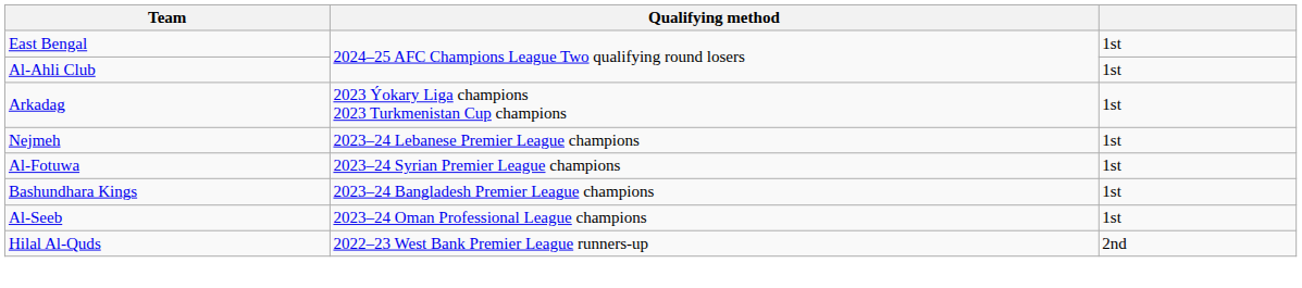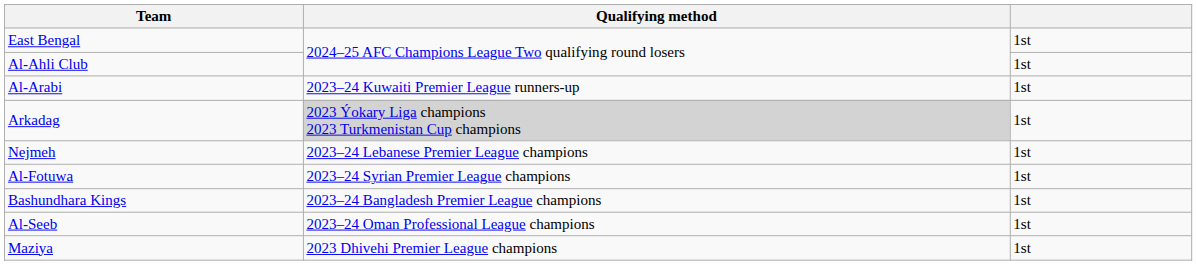+ row: Al-Arabi | 2023–24 Kuwaiti Premier League runners-up | 1st
Arkadag | Qualifying method: no background -> lightgrey background
+ row: Maziya | 2023 Dhivehi Premier League champions | 1st
- row: Hilal Al-Quds | 2022–23 West Bank Premier League runners-up | 2nd
